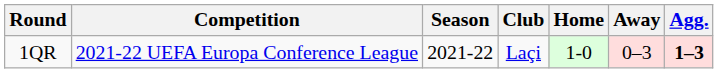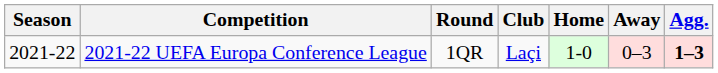columns swapped: Season <-> Round
